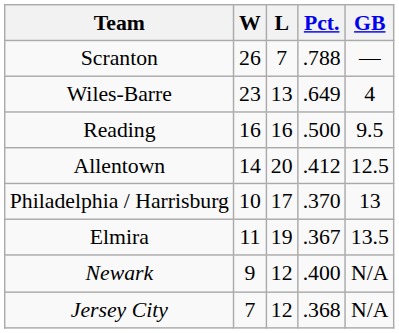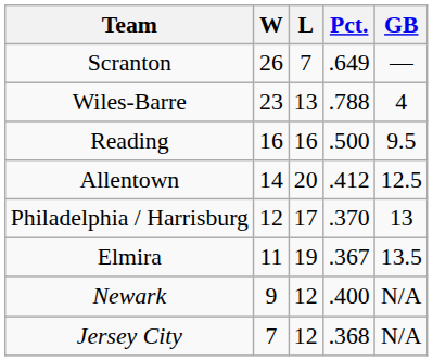Scranton | Pct.: .788 -> .649
Wiles-Barre | Pct.: .649 -> .788
Philadelphia / Harrisburg | W: 10 -> 12
